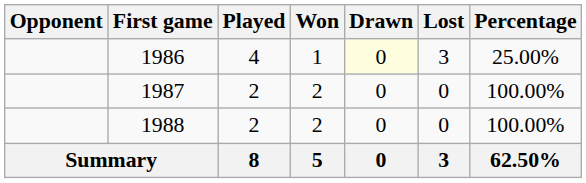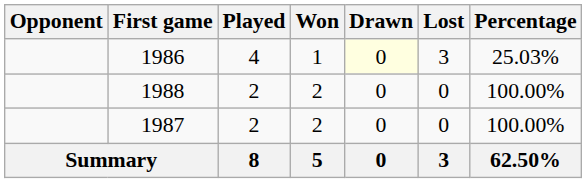1986 | Percentage: 25.00% -> 25.03%
rows swapped: 1988 <-> 1987
